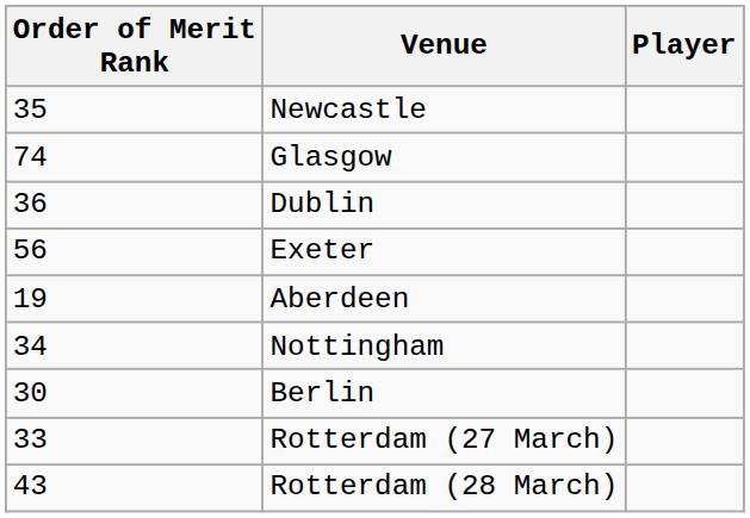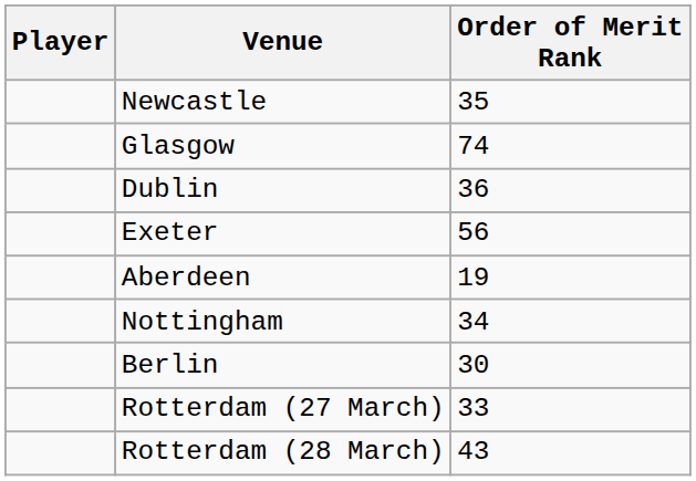columns swapped: Player <-> Order of Merit Rank
